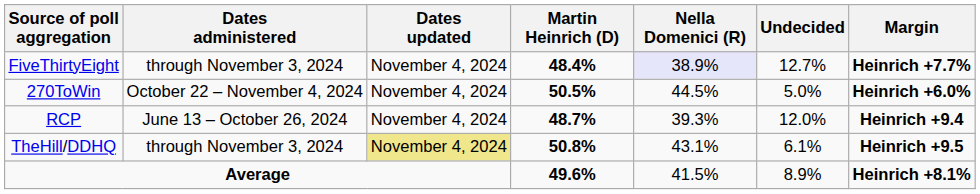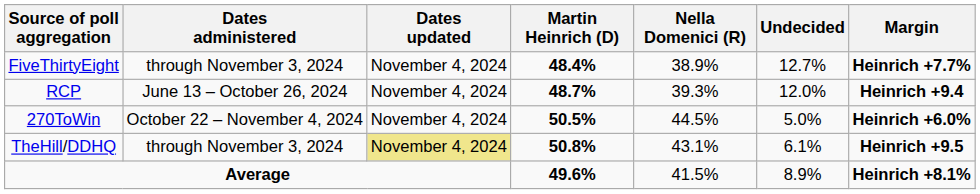FiveThirtyEight | Nella Domenici (R): lavender background -> no background
rows swapped: RCP <-> 270ToWin
